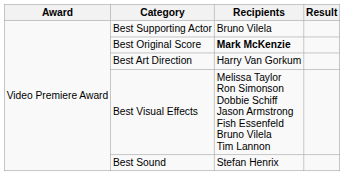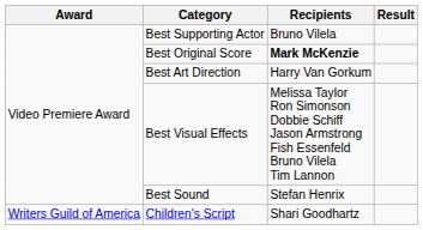+ row: Writers Guild of America | Children's Script | Shari Goodhartz
